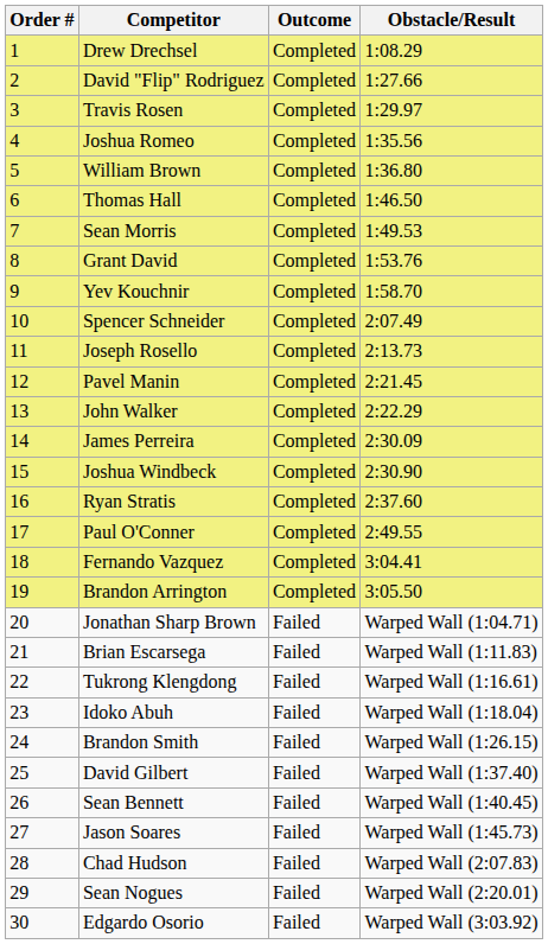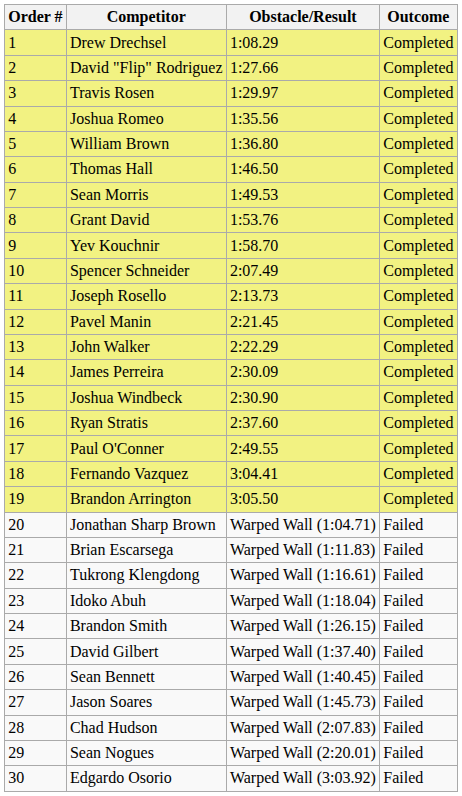columns swapped: Outcome <-> Obstacle/Result
